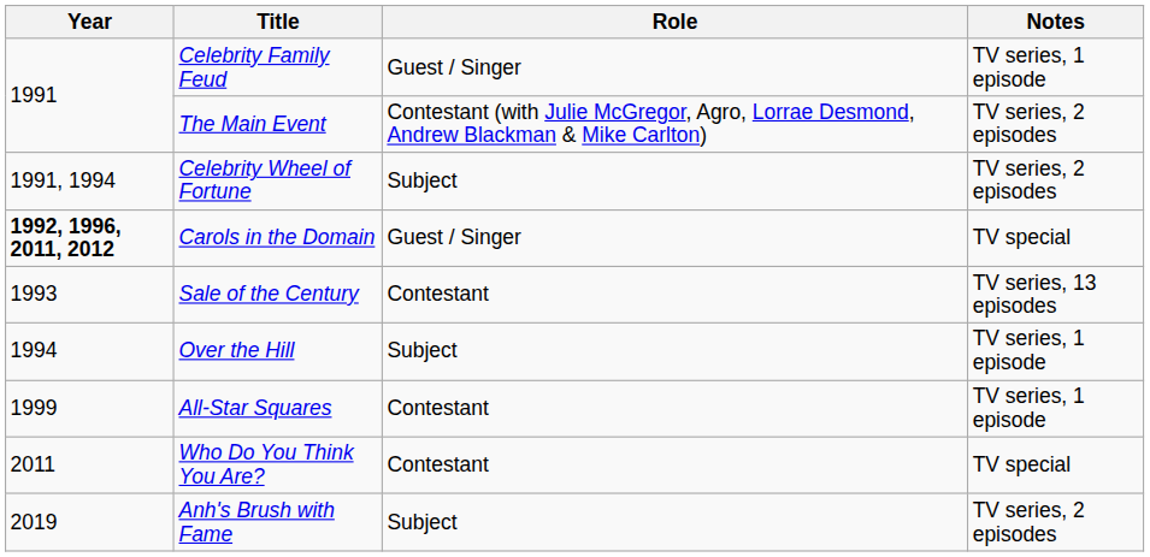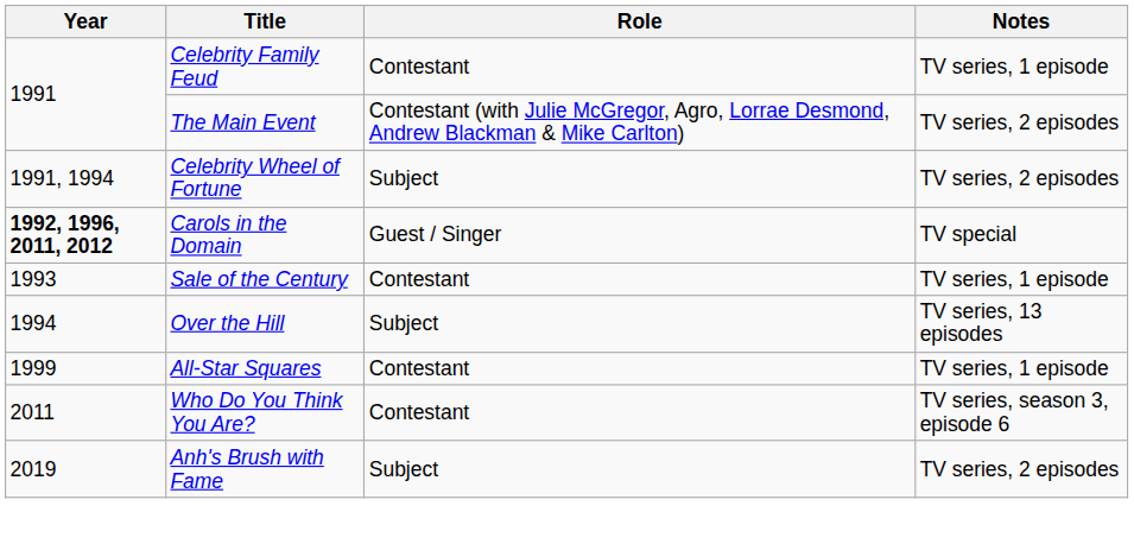Celebrity Family Feud | Role: Guest / Singer -> Contestant
Sale of the Century | Notes: TV series, 13 episodes -> TV series, 1 episode
Over the Hill | Notes: TV series, 1 episode -> TV series, 13 episodes
Who Do You Think You Are? | Notes: TV special -> TV series, season 3, episode 6
